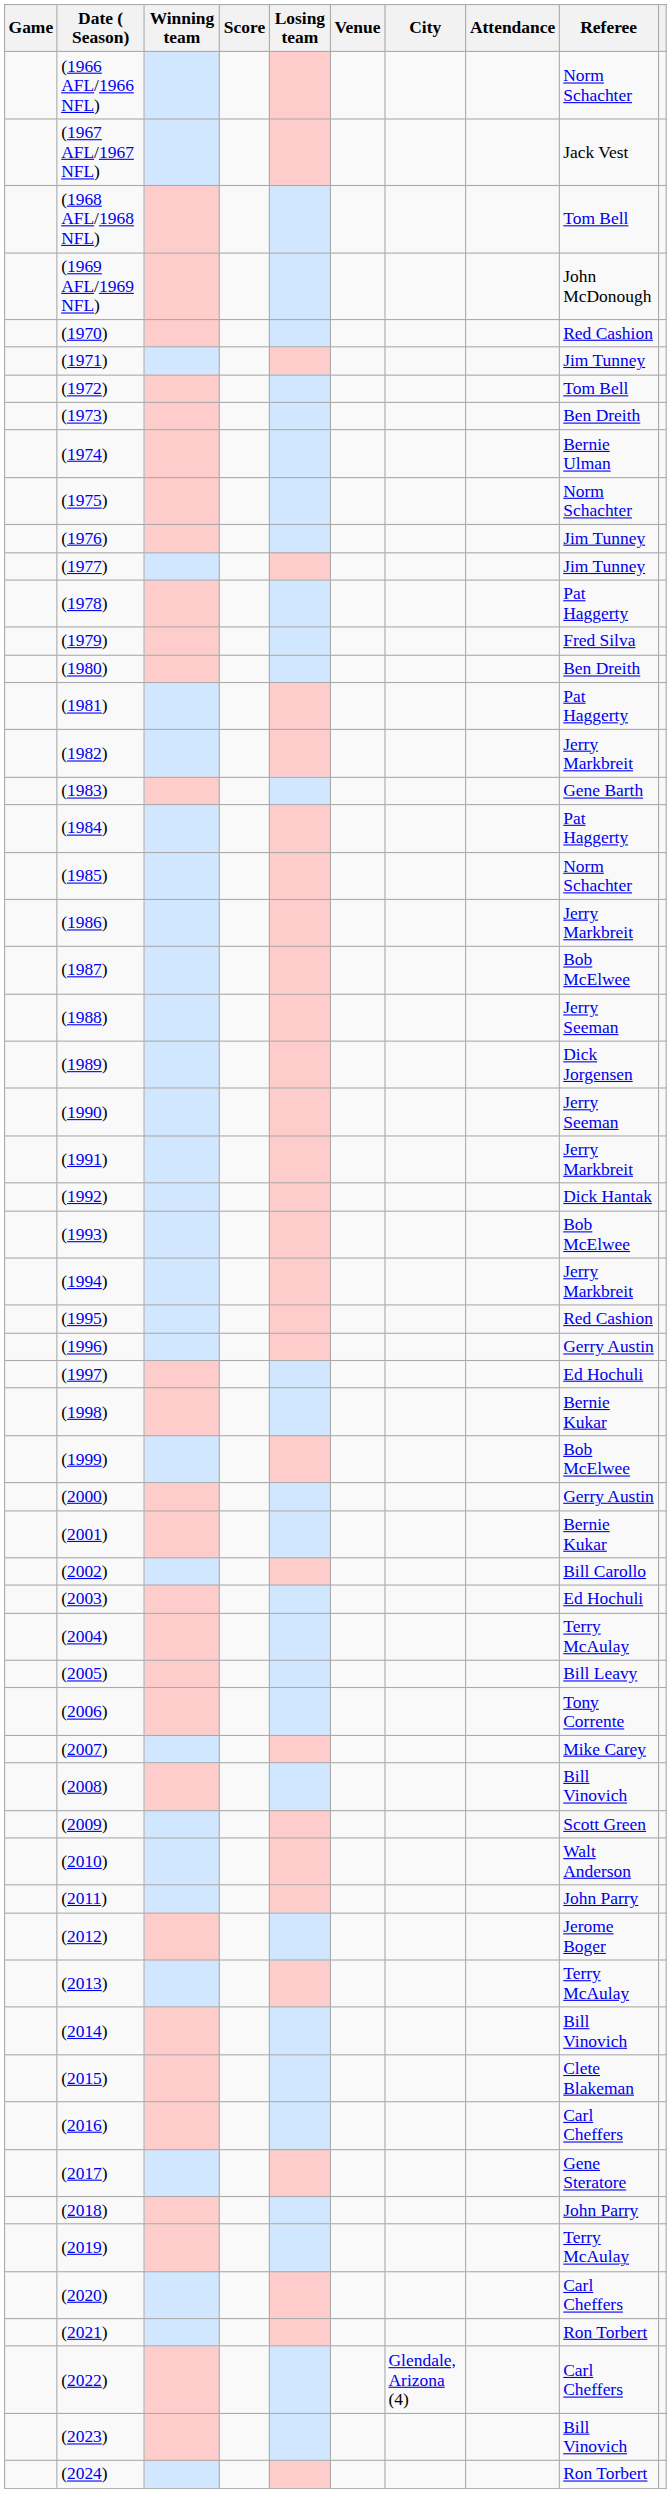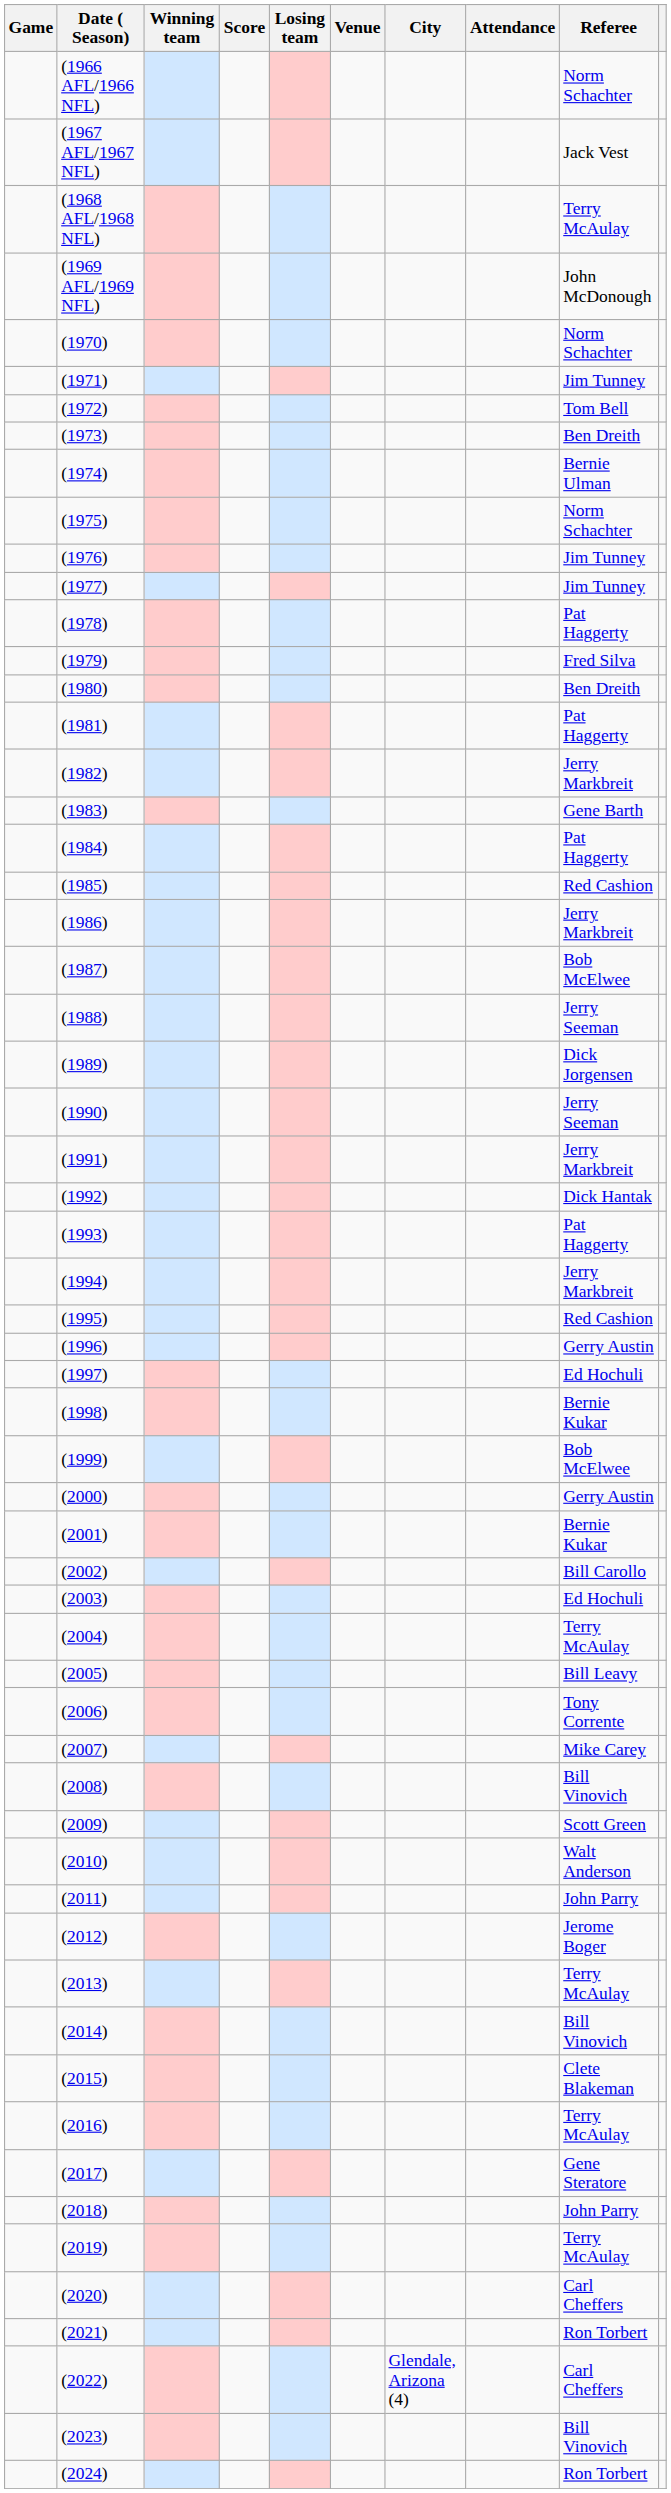(1968 AFL/1968 NFL) | Referee: Tom Bell -> Terry McAulay
(1970) | Referee: Red Cashion -> Norm Schachter
(1985) | Referee: Norm Schachter -> Red Cashion
(1993) | Referee: Bob McElwee -> Pat Haggerty
(2016) | Referee: Carl Cheffers -> Terry McAulay
